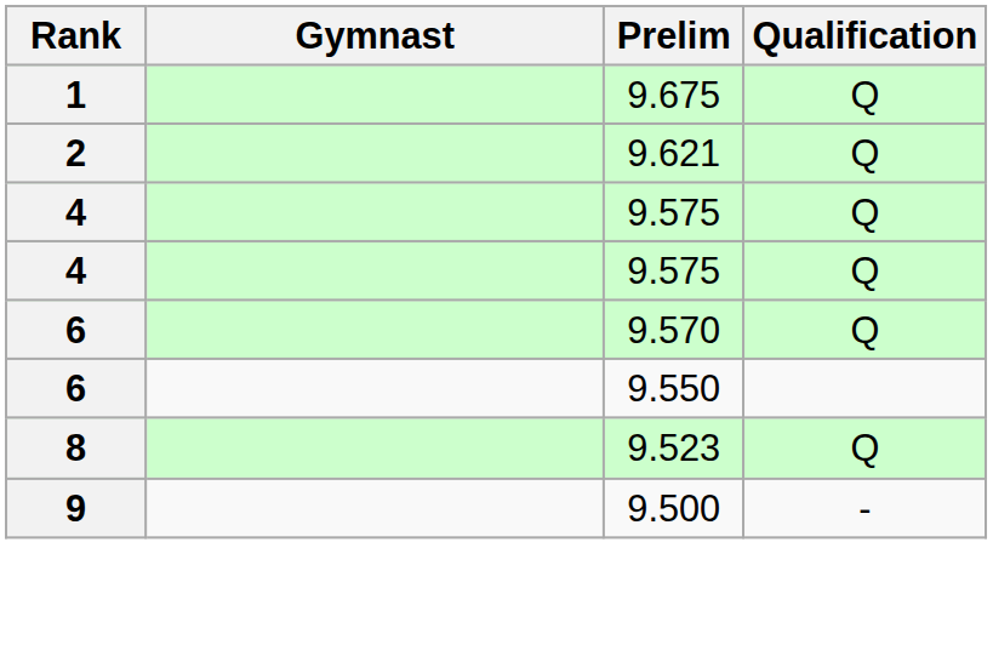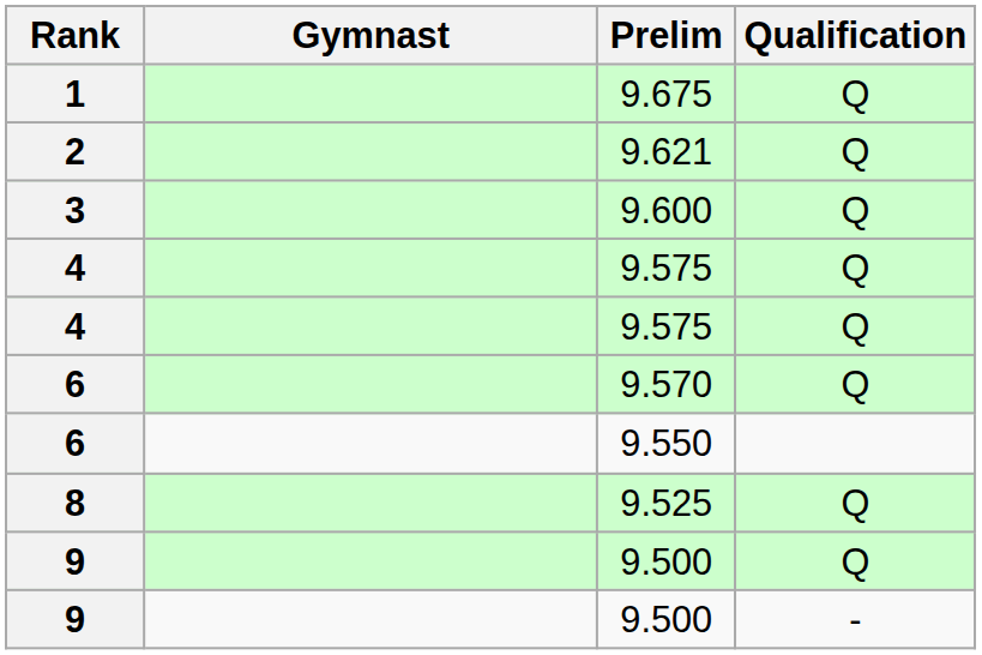+ row: 3 | 9.600 | Q
8 | Prelim: 9.523 -> 9.525
+ row: 9 | 9.500 | Q
